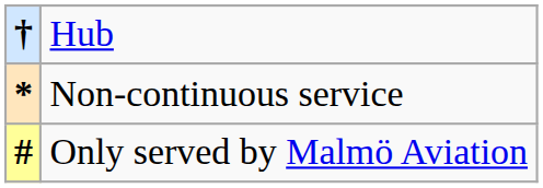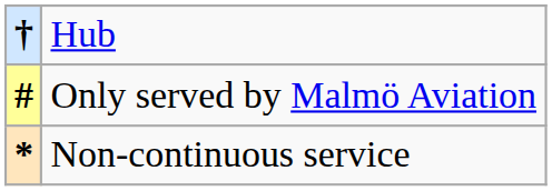rows swapped: * <-> #
